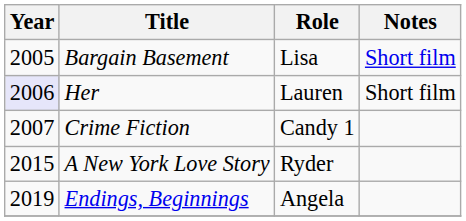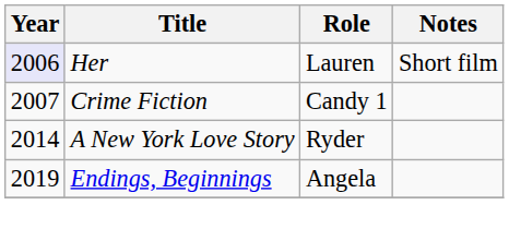- row: 2005 | Bargain Basement | Lisa | Short film
A New York Love Story | Year: 2015 -> 2014
